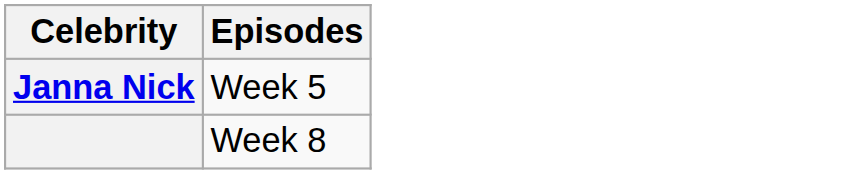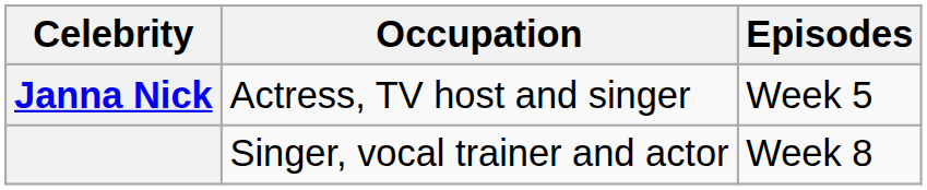+ column: Occupation | Actress, TV host and singer | Singer, vocal trainer and actor
